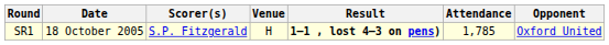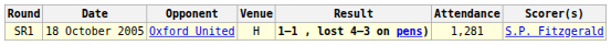columns swapped: Opponent <-> Scorer(s)
SR1 | Attendance: 1,785 -> 1,281
